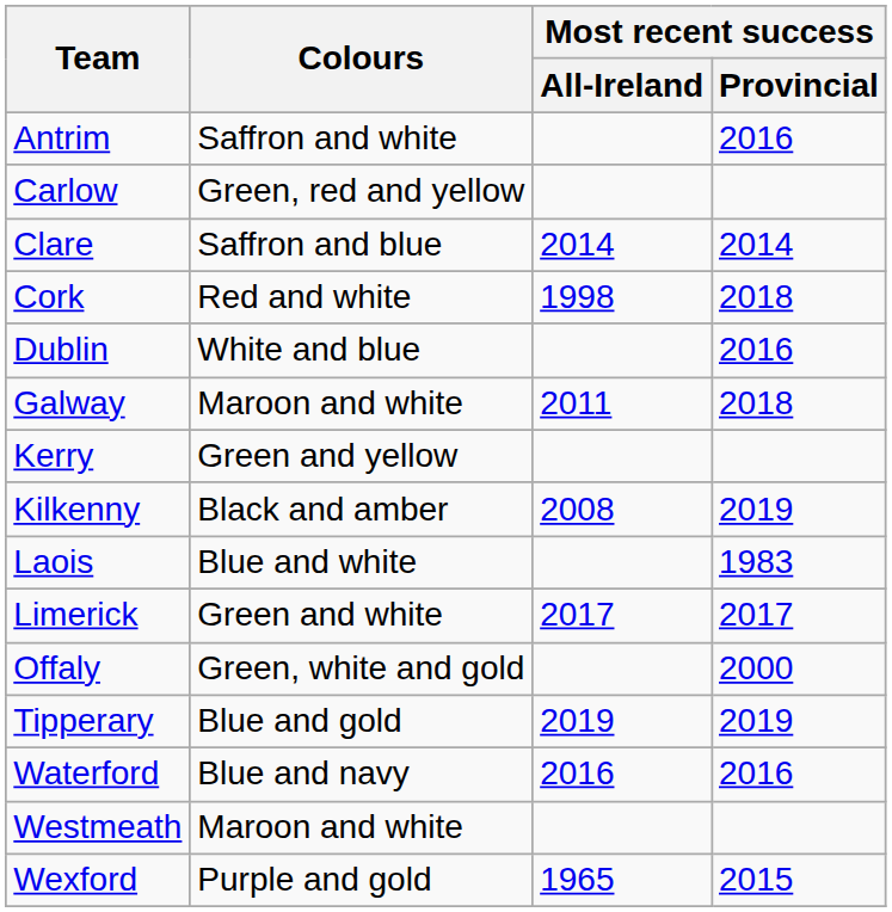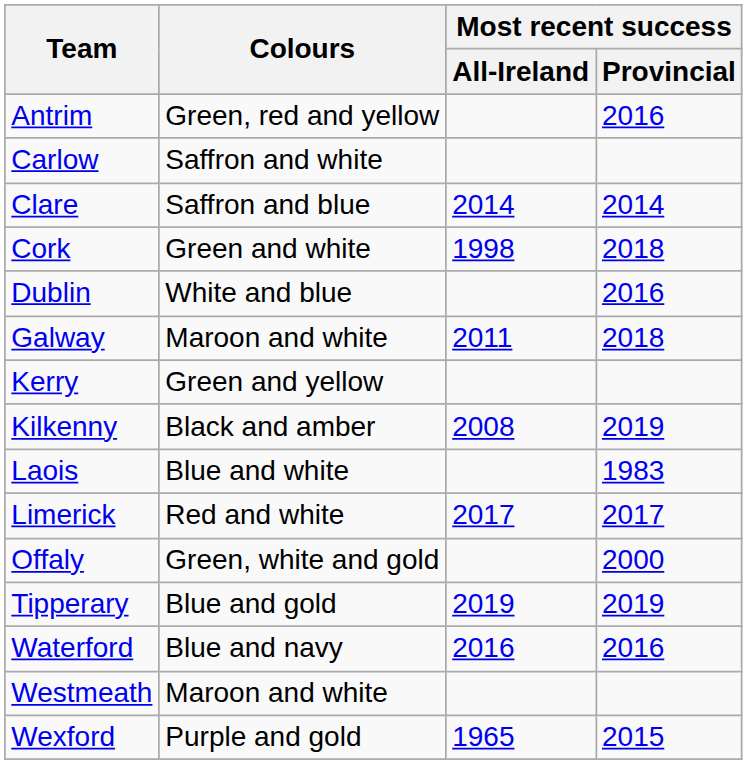Antrim | Colours: Saffron and white -> Green, red and yellow
Carlow | Colours: Green, red and yellow -> Saffron and white
Cork | Colours: Red and white -> Green and white
Limerick | Colours: Green and white -> Red and white
